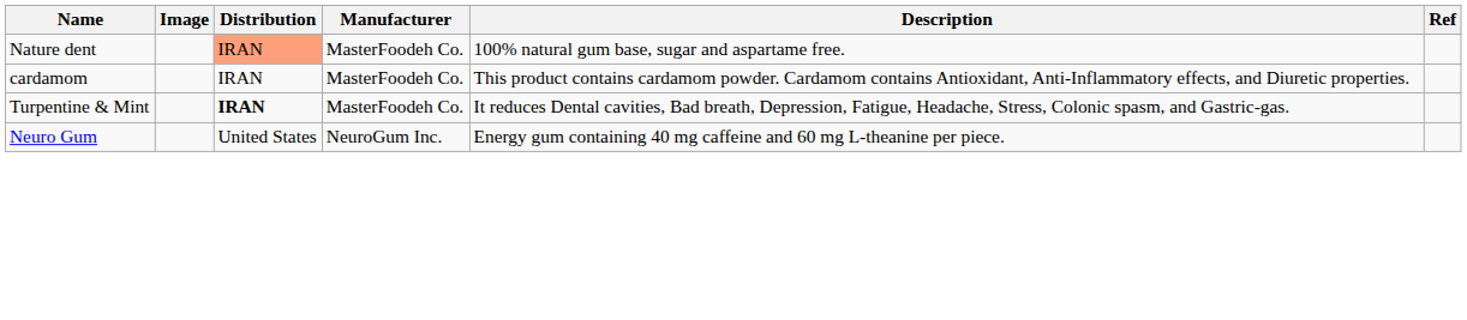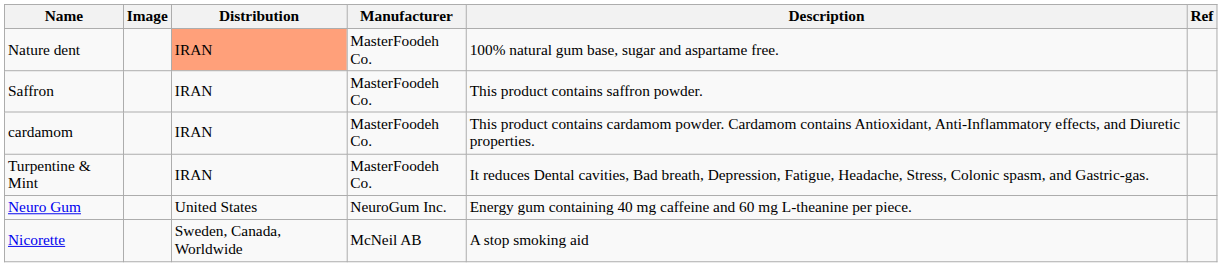+ row: Saffron | IRAN | MasterFoodeh Co. | This product contains saffron powder.
Turpentine & Mint | Distribution: bold -> normal
+ row: Nicorette | Sweden, Canada, Worldwide | McNeil AB | A stop smoking aid
